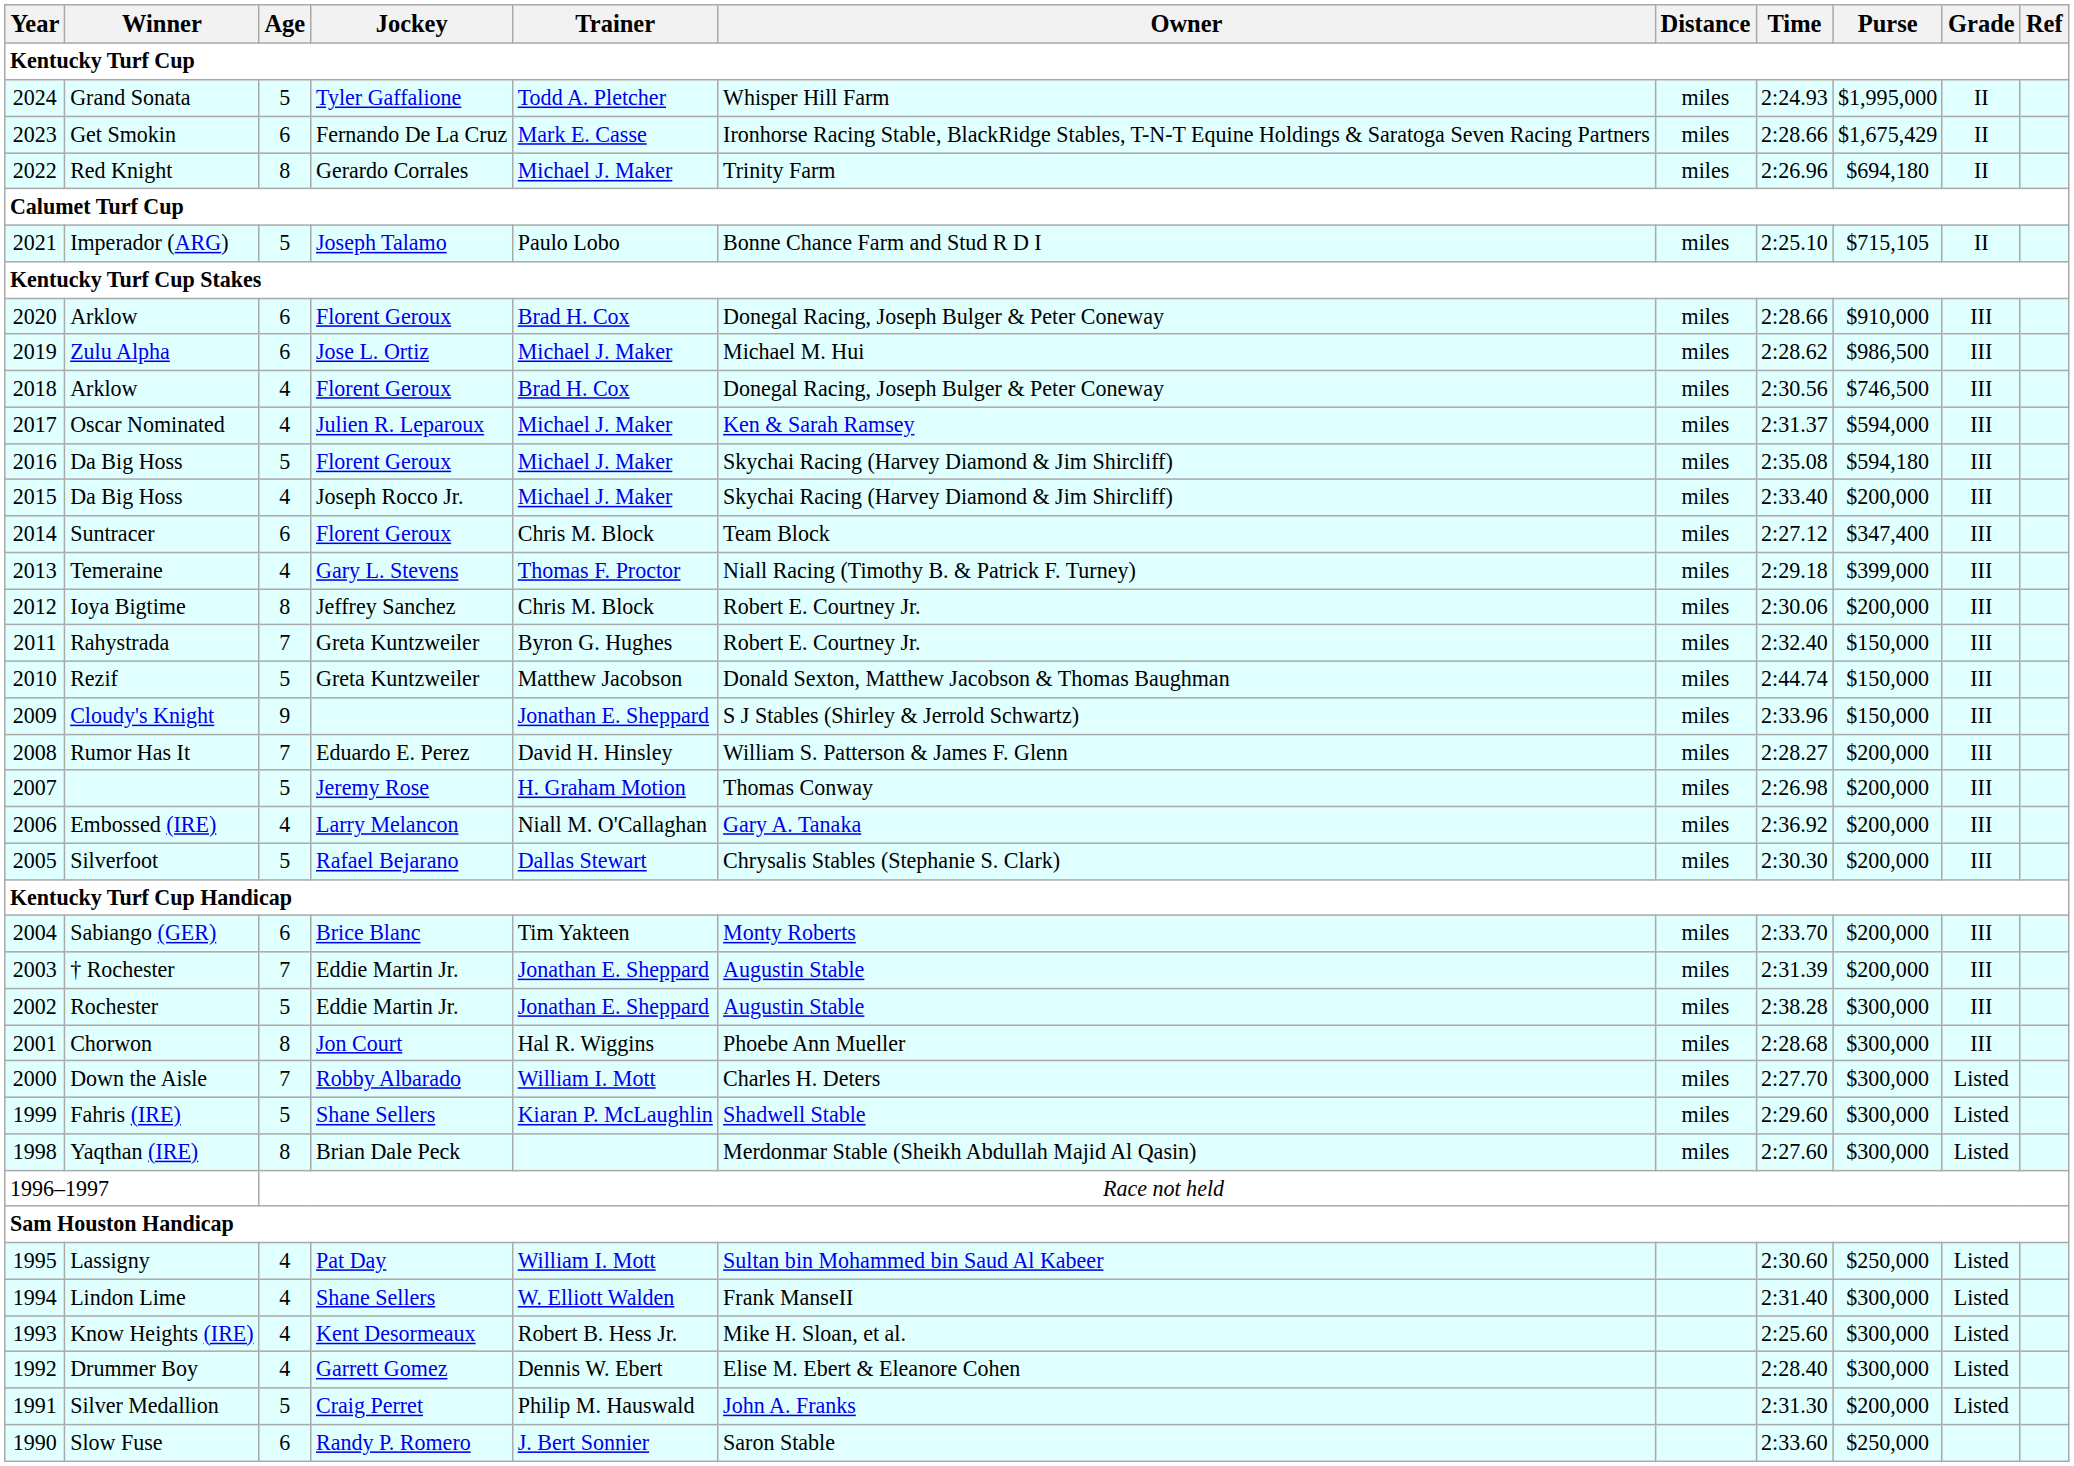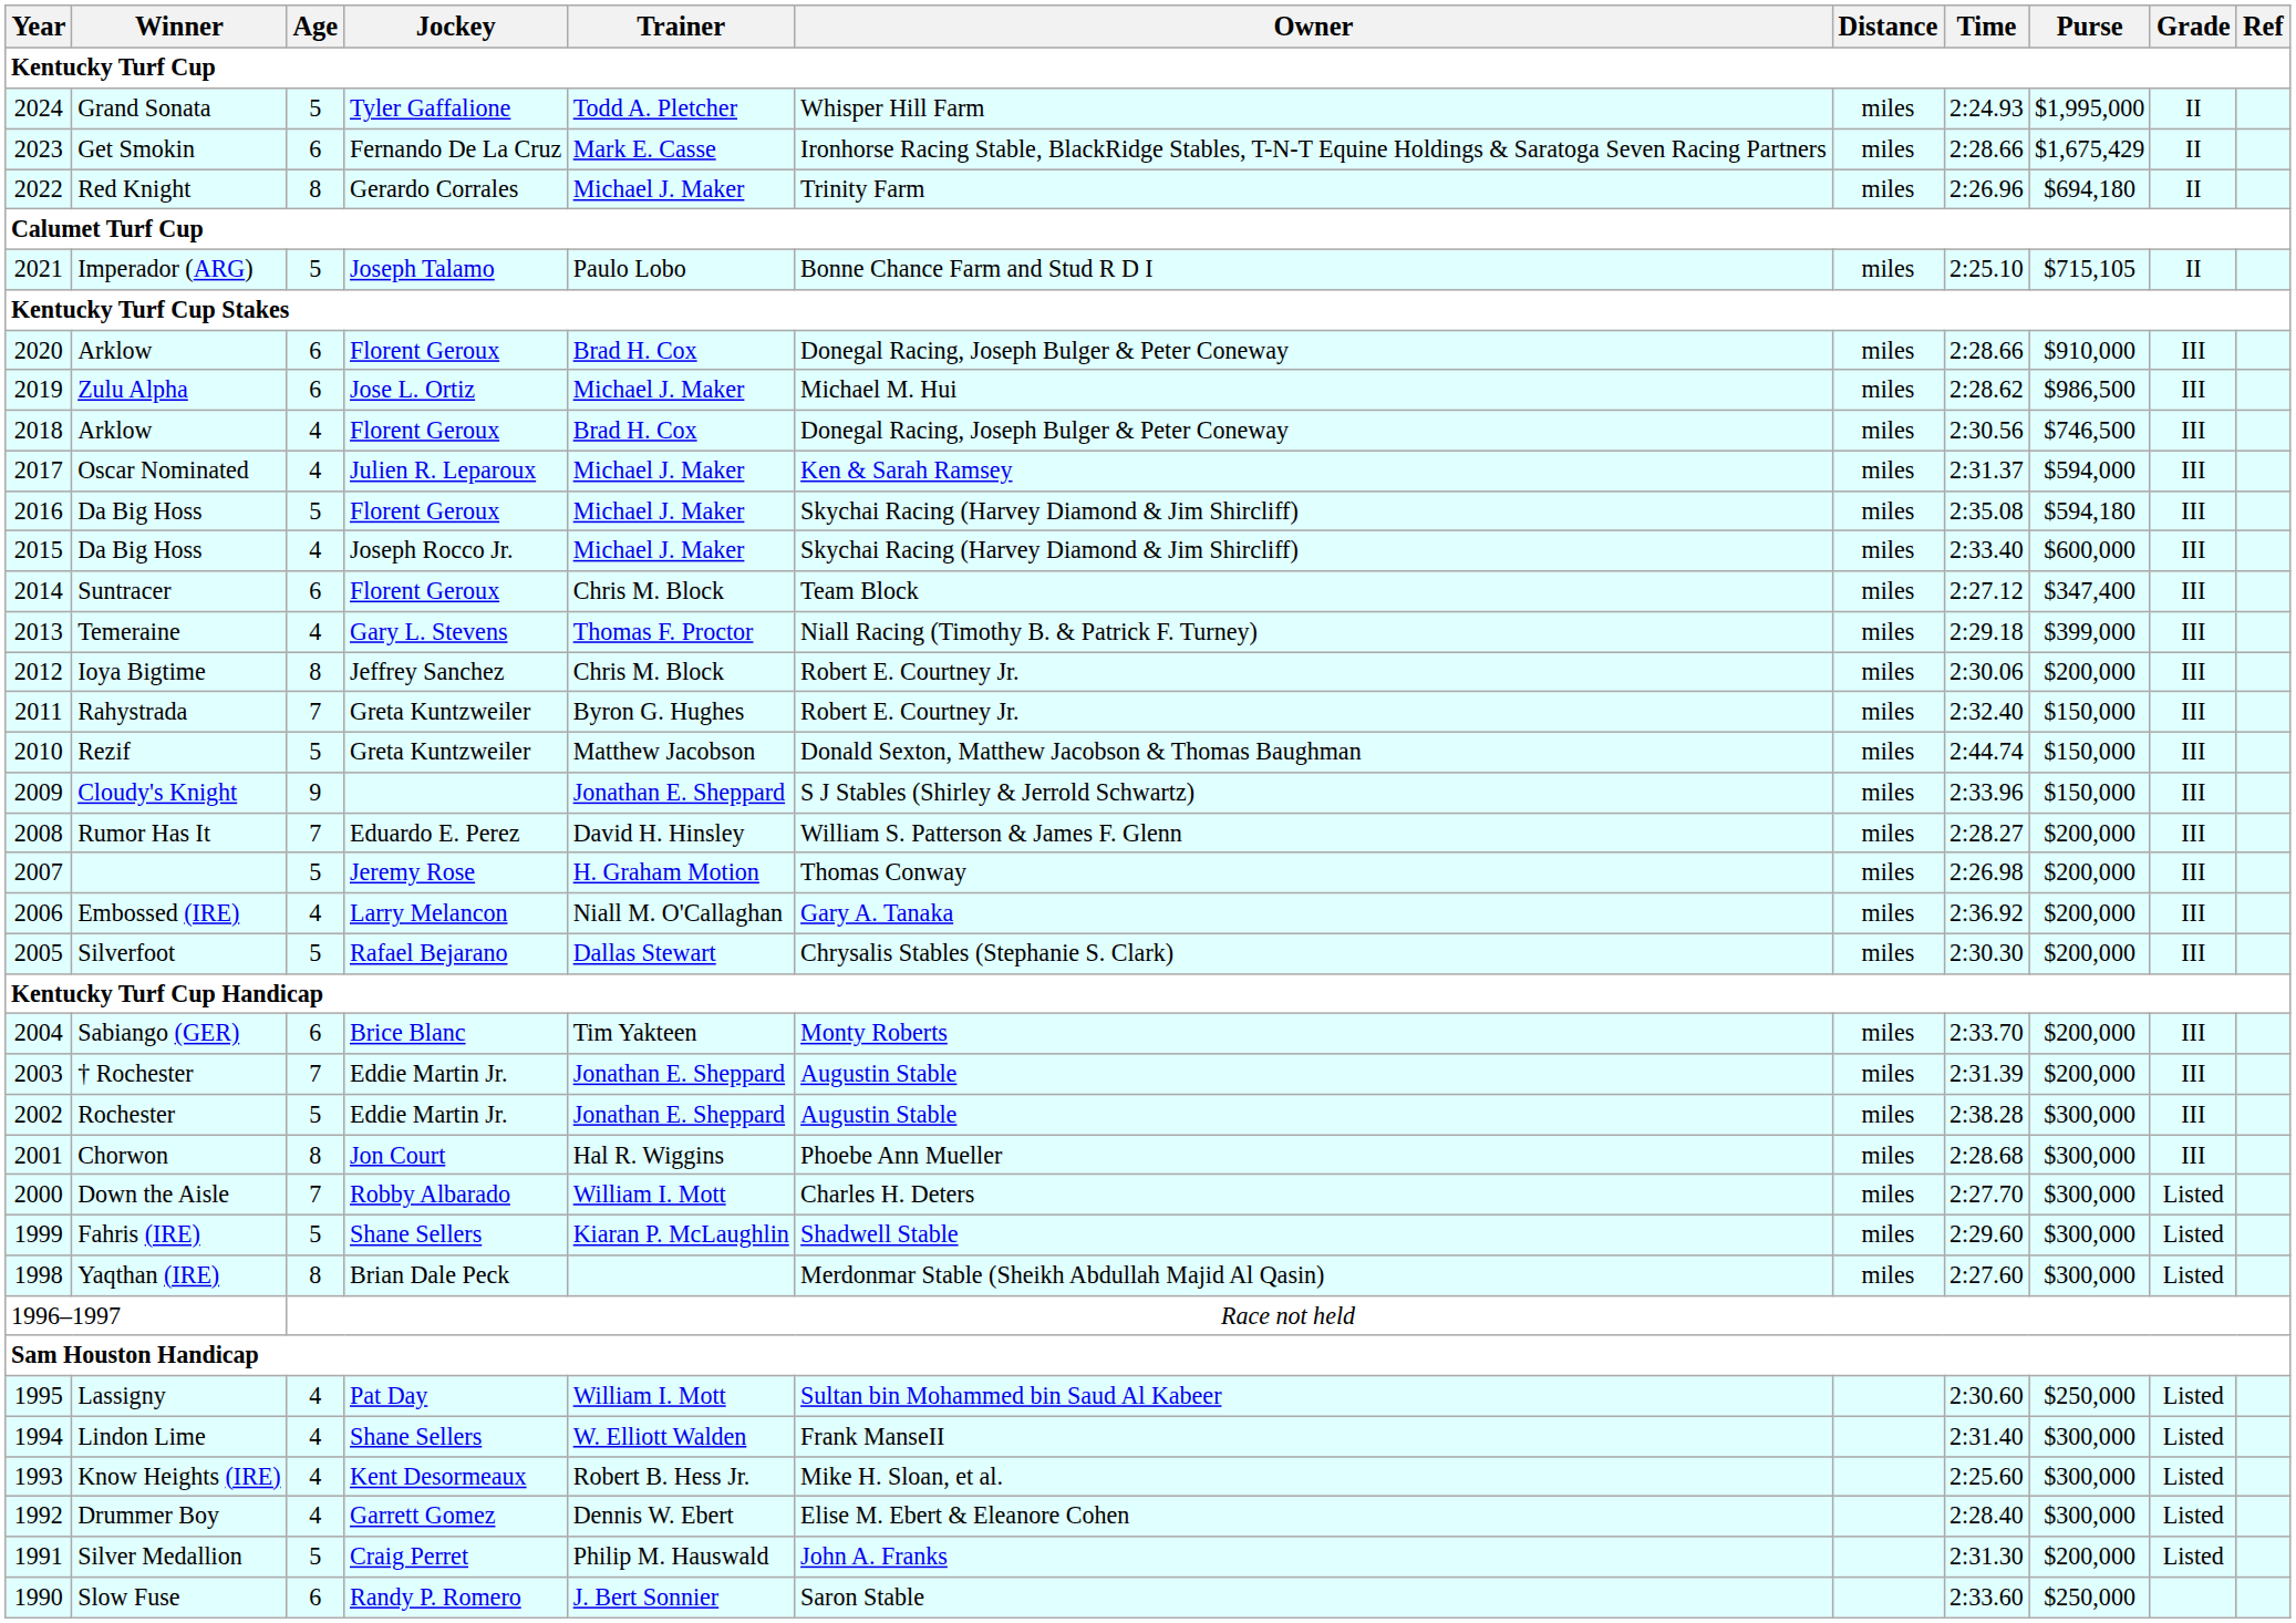2015 / Da Big Hoss | Purse: $200,000 -> $600,000
